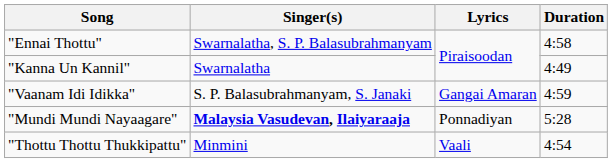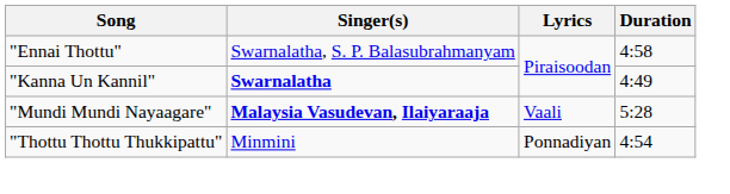"Kanna Un Kannil" | Singer(s): normal -> bold
- row: "Vaanam Idi Idikka" | S. P. Balasubrahmanyam, S. Janaki | Gangai Amaran | 4:59
"Mundi Mundi Nayaagare" | Lyrics: Ponnadiyan -> Vaali
"Thottu Thottu Thukkipattu" | Lyrics: Vaali -> Ponnadiyan
